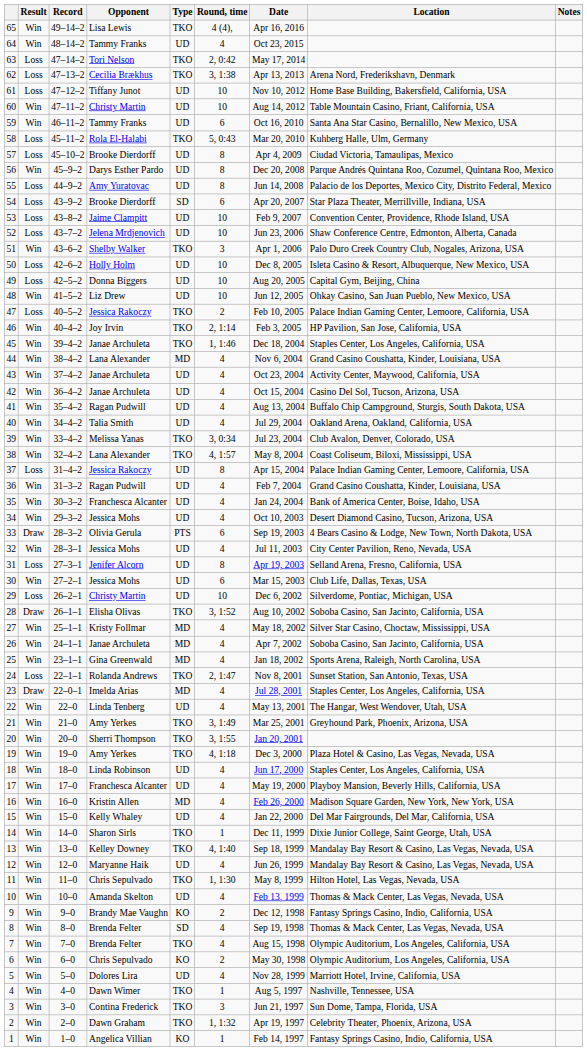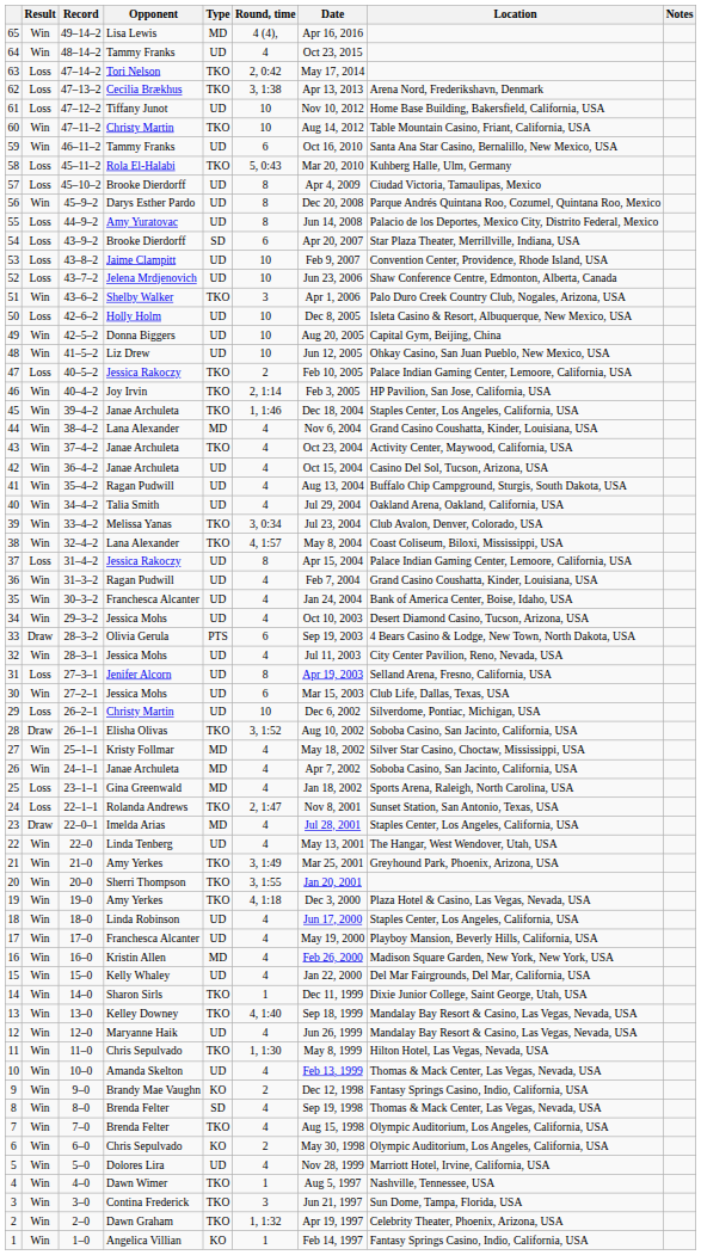65 | Type: TKO -> MD
60 | Type: UD -> TKO
49 | Result: Loss -> Win
43 | Type: UD -> TKO
25 | Result: Win -> Loss
